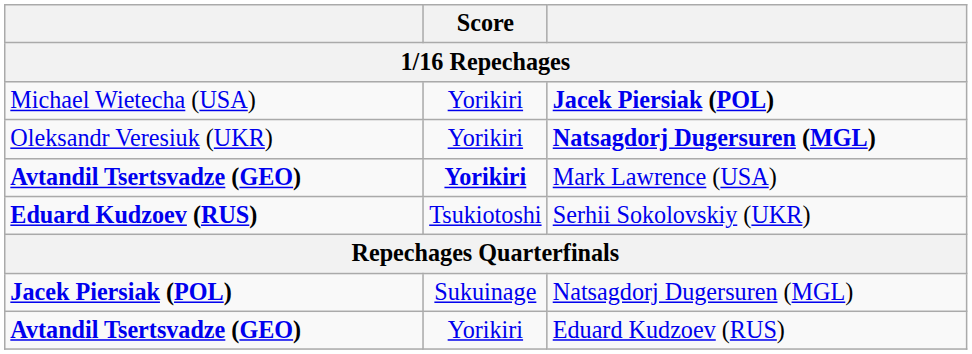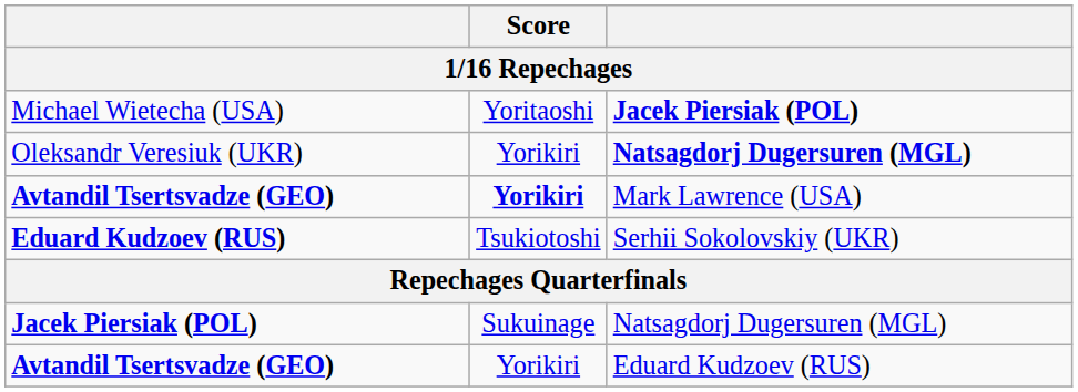Michael Wietecha (USA) | Score: Yorikiri -> Yoritaoshi
